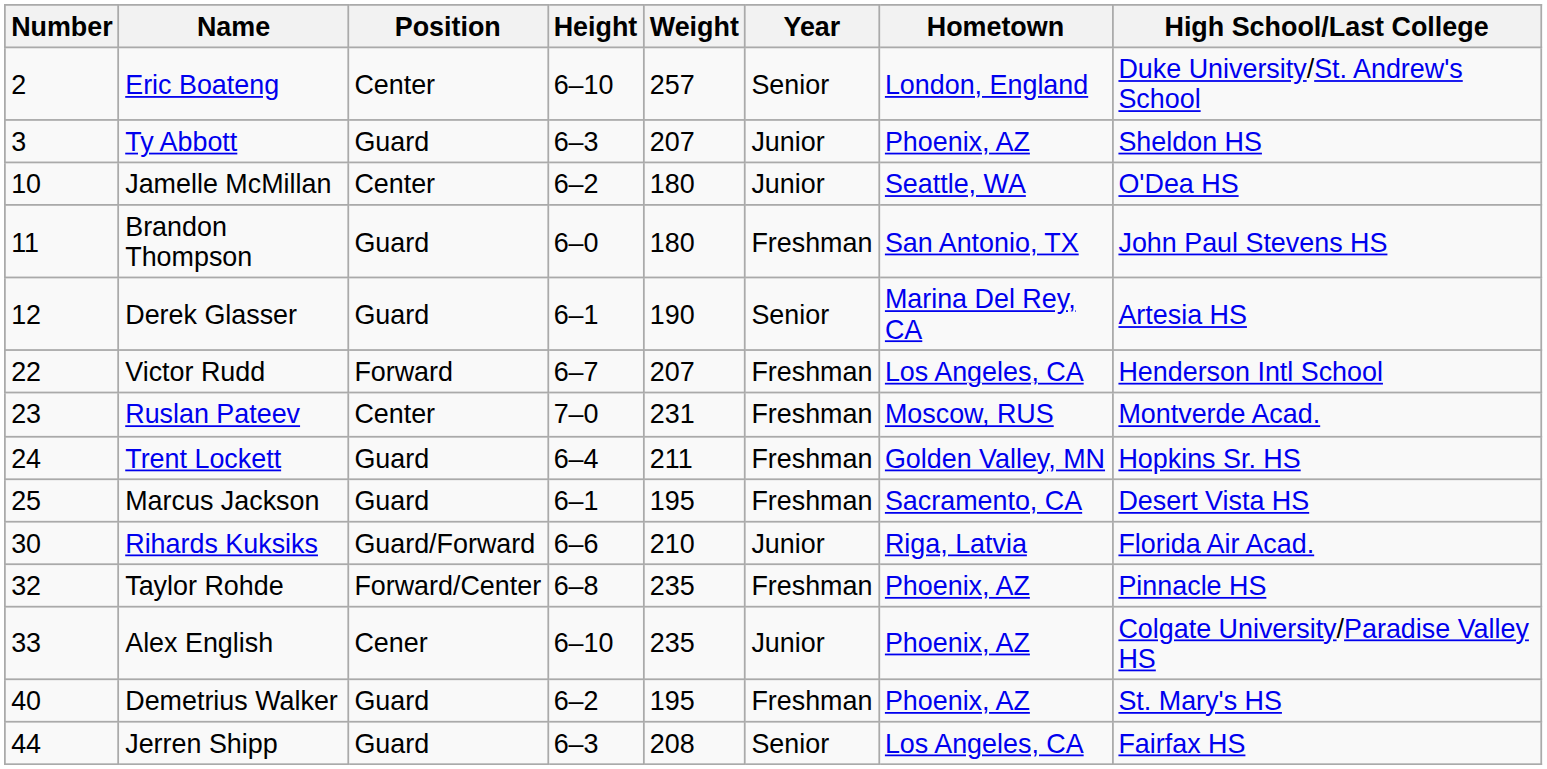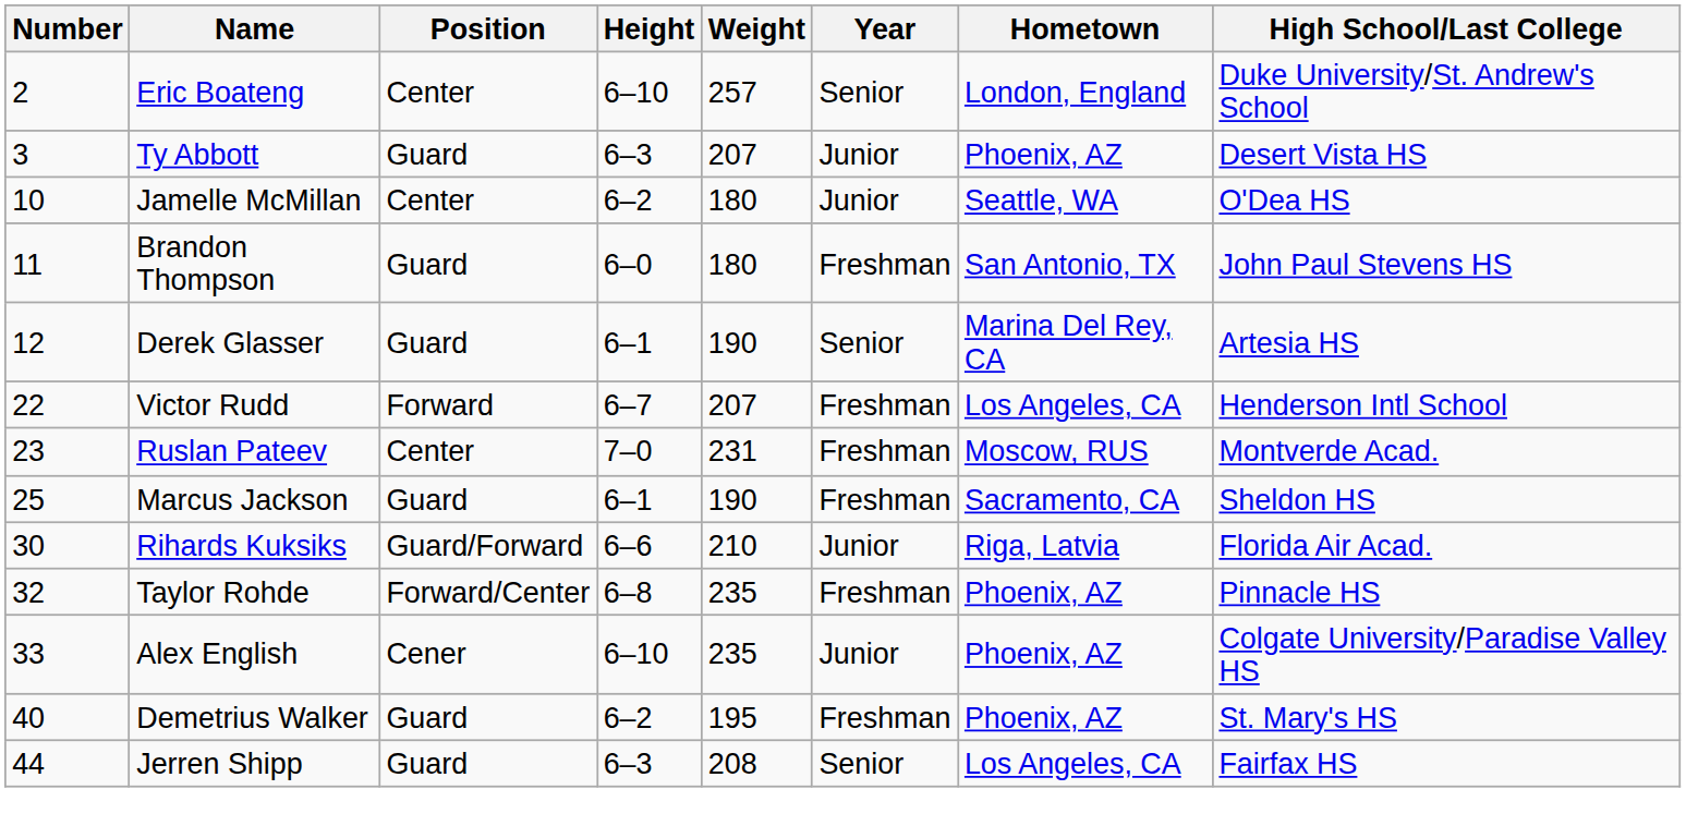Ty Abbott | High School/Last College: Sheldon HS -> Desert Vista HS
- row: 24 | Trent Lockett | Guard | 6–4 | 211 | Freshman | Golden Valley, MN | Hopkins Sr. HS
Marcus Jackson | Weight: 195 -> 190
Marcus Jackson | High School/Last College: Desert Vista HS -> Sheldon HS
